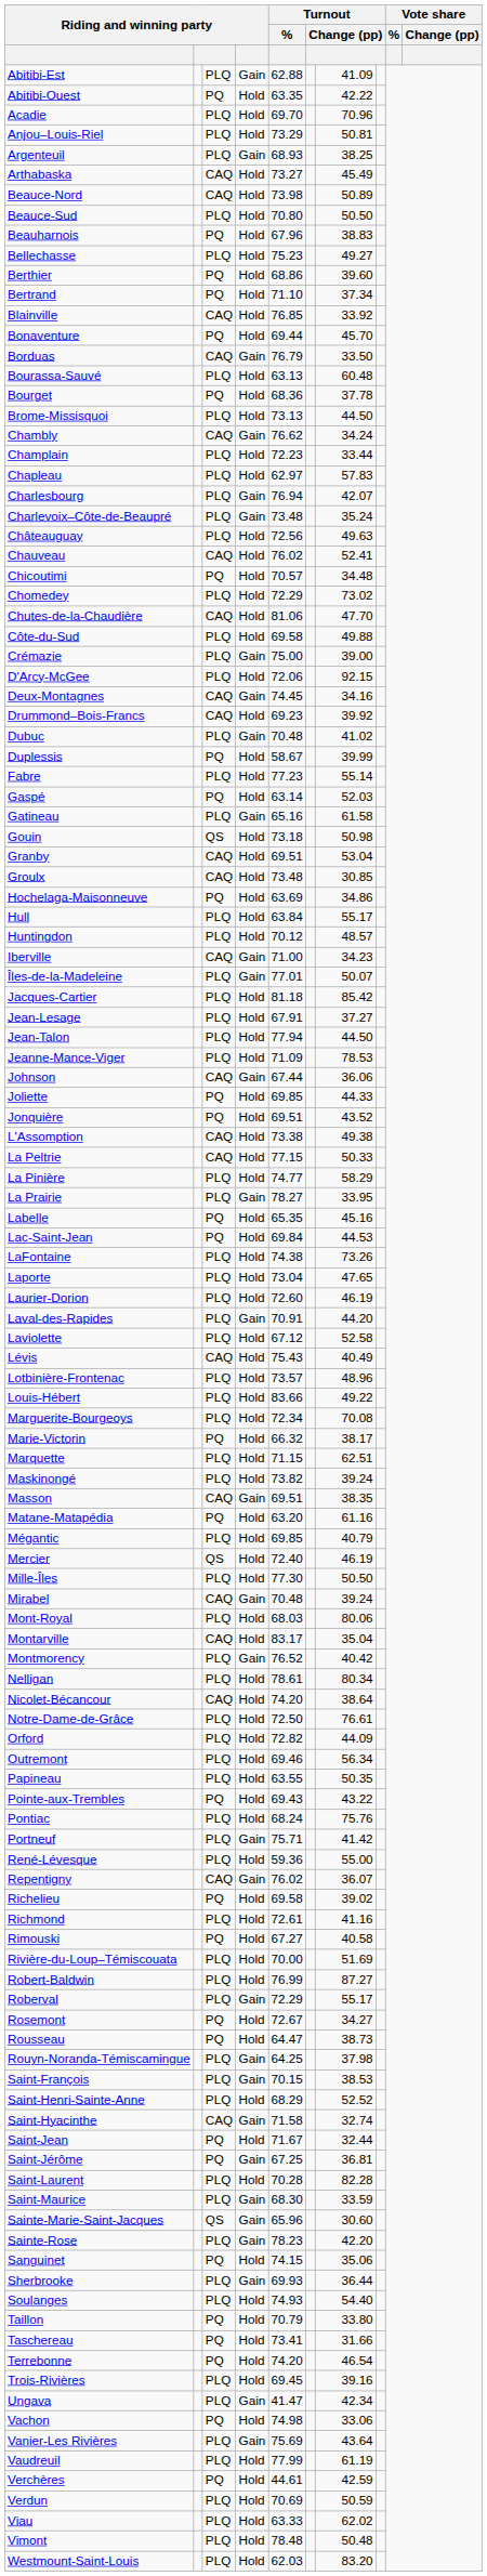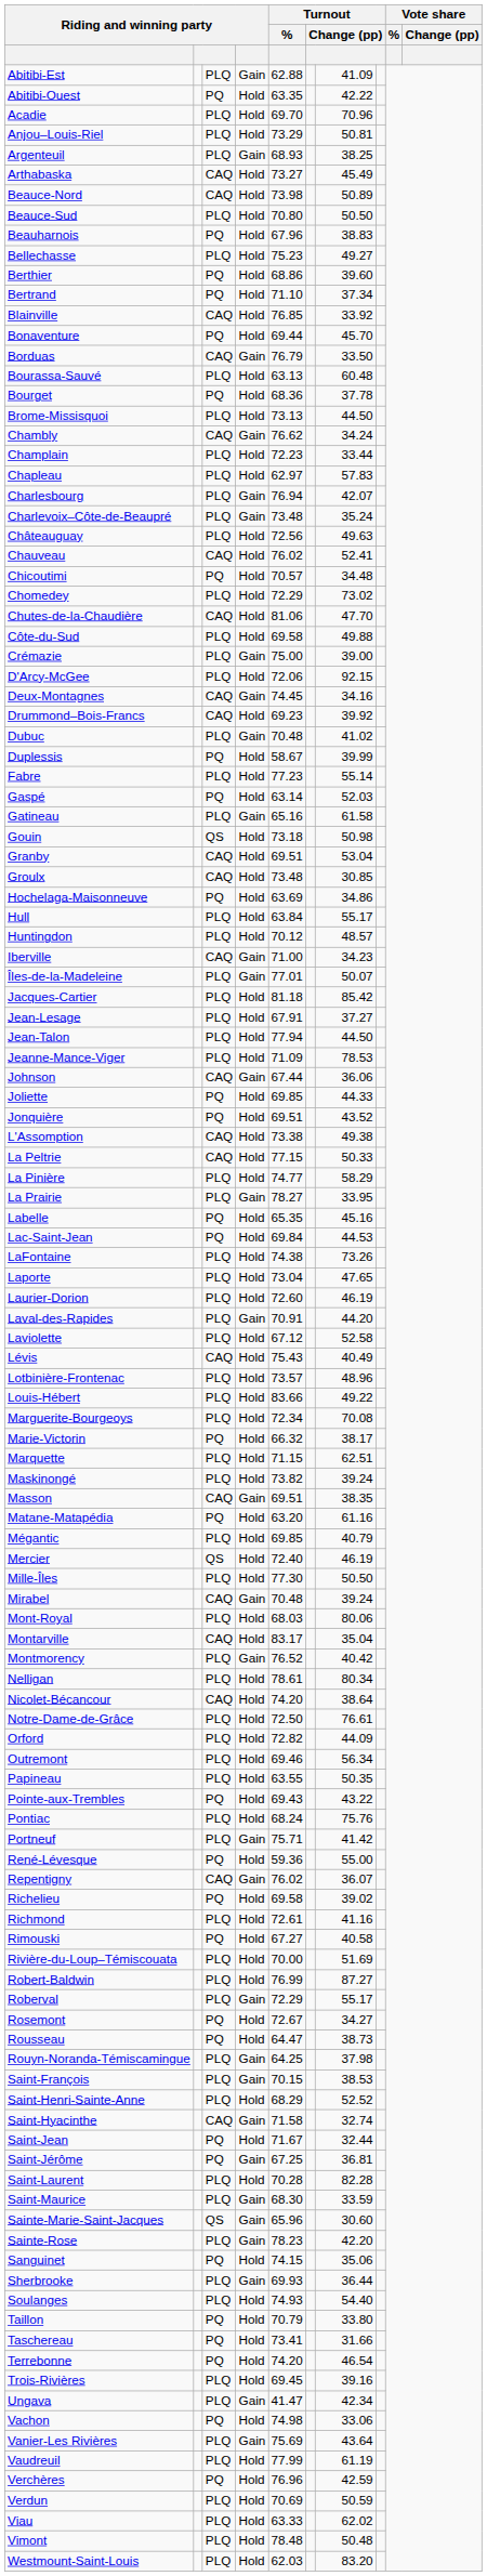René-Lévesque | column 3: PLQ -> PQ
Verchères | Turnout / %: 44.61 -> 76.96
